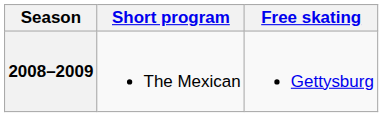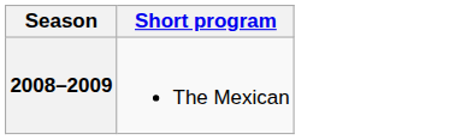- column: Free skating | Gettysburg
